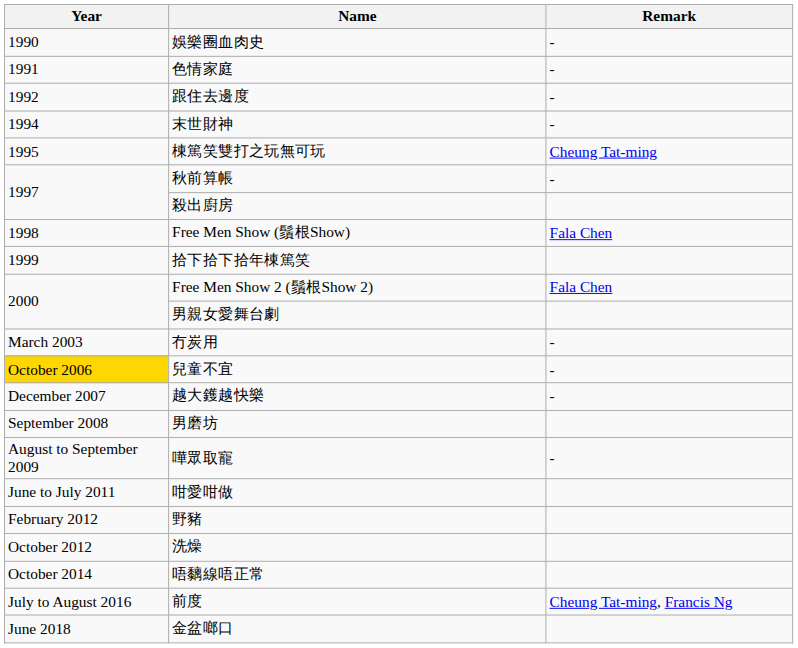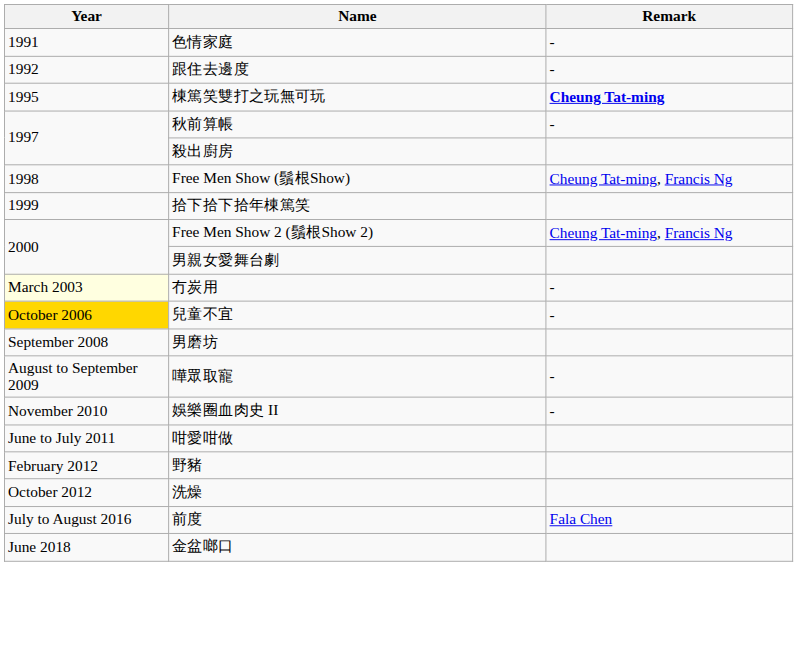- row: 1990 | 娛樂圈血肉史 | -
- row: 1994 | 末世財神 | -
棟篤笑雙打之玩無可玩 | Remark: normal -> bold
Free Men Show (鬚根Show) | Remark: Fala Chen -> Cheung Tat-ming, Francis Ng
Free Men Show 2 (鬚根Show 2) | Remark: Fala Chen -> Cheung Tat-ming, Francis Ng
冇炭用 | Year: no background -> lightyellow background
- row: December 2007 | 越大鑊越快樂 | -
+ row: November 2010 | 娛樂圈血肉史 II | -
- row: October 2014 | 唔黐線唔正常
前度 | Remark: Cheung Tat-ming, Francis Ng -> Fala Chen
